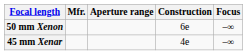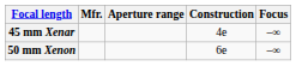rows swapped: 45 mm Xenar <-> 50 mm Xenon
